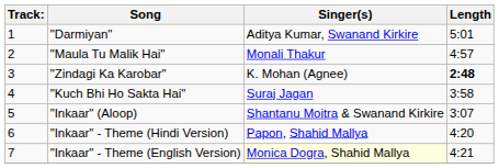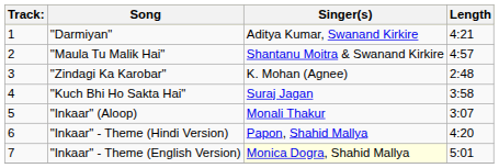"Darmiyan" | Length: 5:01 -> 4:21
"Maula Tu Malik Hai" | Singer(s): Monali Thakur -> Shantanu Moitra & Swanand Kirkire
"Zindagi Ka Karobar" | Length: bold -> normal
"Inkaar" (Aloop) | Singer(s): Shantanu Moitra & Swanand Kirkire -> Monali Thakur
"Inkaar" - Theme (English Version) | Length: 4:21 -> 5:01
